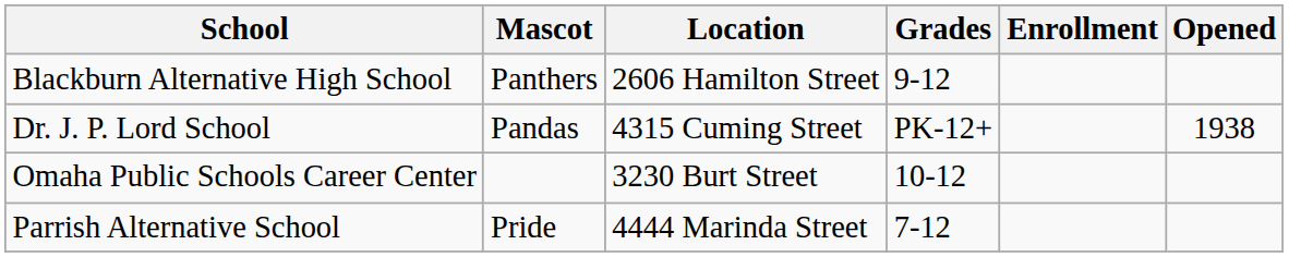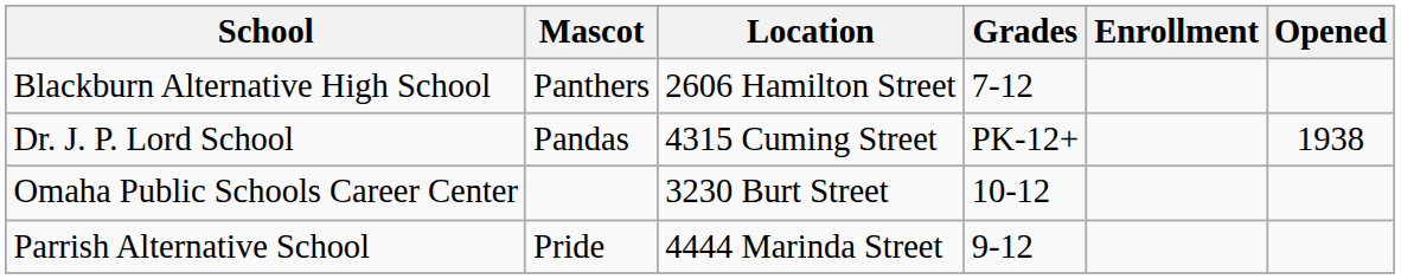Blackburn Alternative High School | Grades: 9-12 -> 7-12
Parrish Alternative School | Grades: 7-12 -> 9-12
